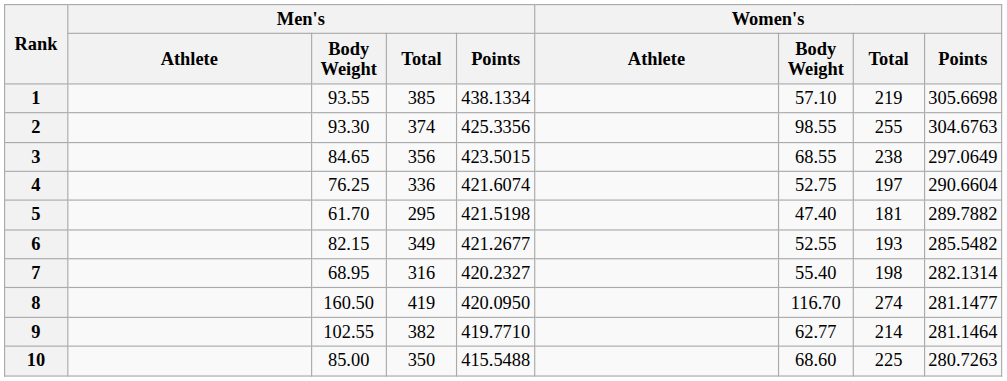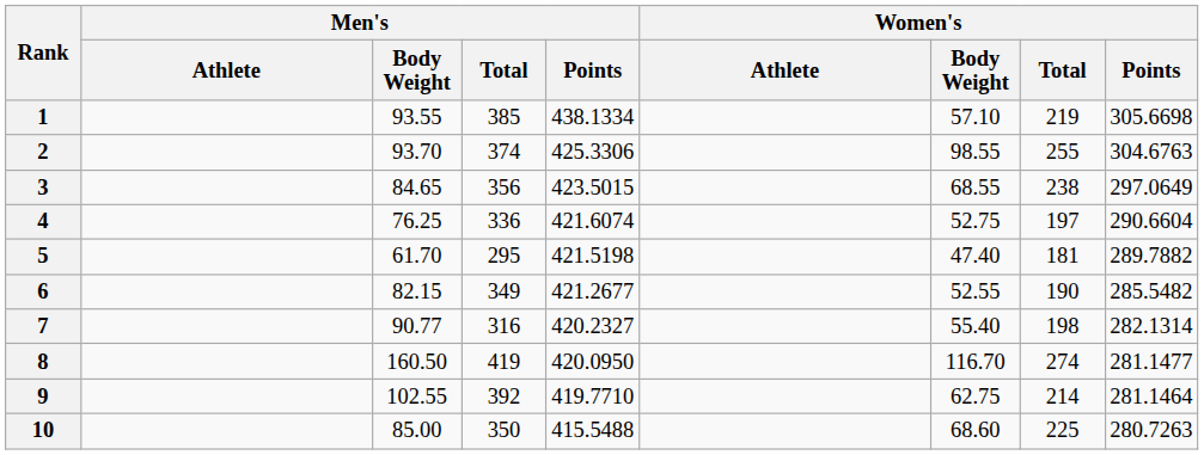2 | Men's / Body Weight: 93.30 -> 93.70
2 | Men's / Points: 425.3356 -> 425.3306
6 | Women's / Total: 193 -> 190
7 | Men's / Body Weight: 68.95 -> 90.77
9 | Men's / Total: 382 -> 392
9 | Women's / Body Weight: 62.77 -> 62.75
